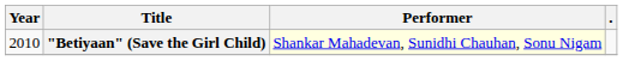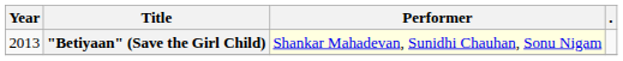"Betiyaan" (Save the Girl Child) | Year: 2010 -> 2013
